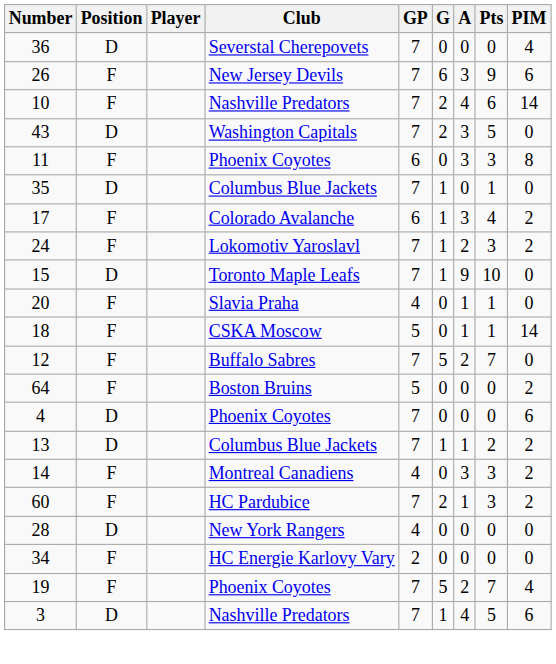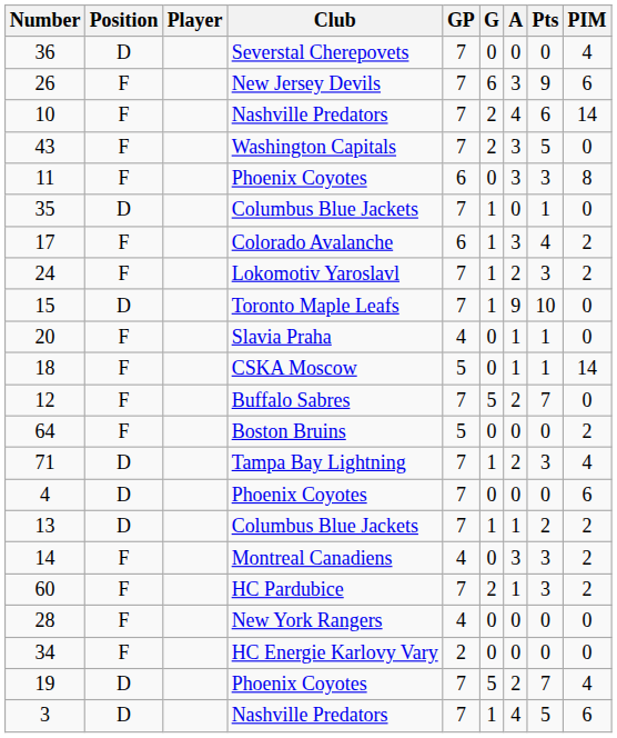43 | Position: D -> F
+ row: 71 | D | Tampa Bay Lightning | 7 | 1 | 2 | 3 | 4
28 | Position: D -> F
19 | Position: F -> D
